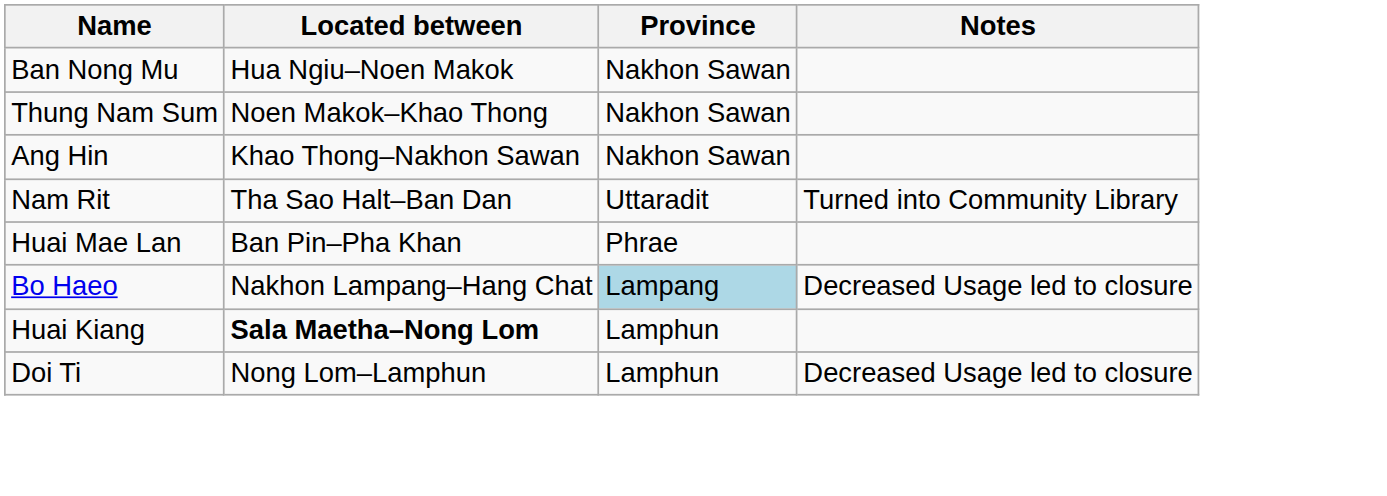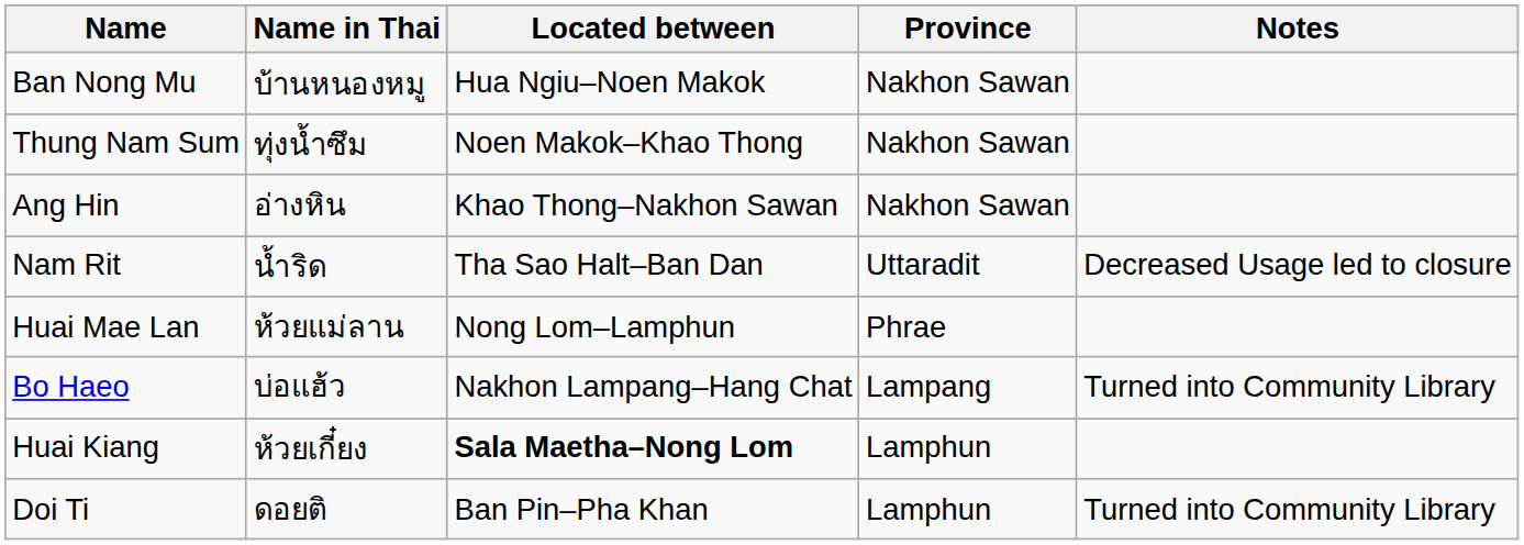+ column: Name in Thai | บ้านหนองหมู | ทุ่งน้ำซึม | อ่างหิน | น้ำริด | ห้วยแม่ลาน | บ่อแฮ้ว | ห้วยเกี๋ยง | ดอยติ
Nam Rit | Notes: Turned into Community Library -> Decreased Usage led to closure
Huai Mae Lan | Located between: Ban Pin–Pha Khan -> Nong Lom–Lamphun
Bo Haeo | Province: lightblue background -> no background
Bo Haeo | Notes: Decreased Usage led to closure -> Turned into Community Library
Doi Ti | Located between: Nong Lom–Lamphun -> Ban Pin–Pha Khan
Doi Ti | Notes: Decreased Usage led to closure -> Turned into Community Library
